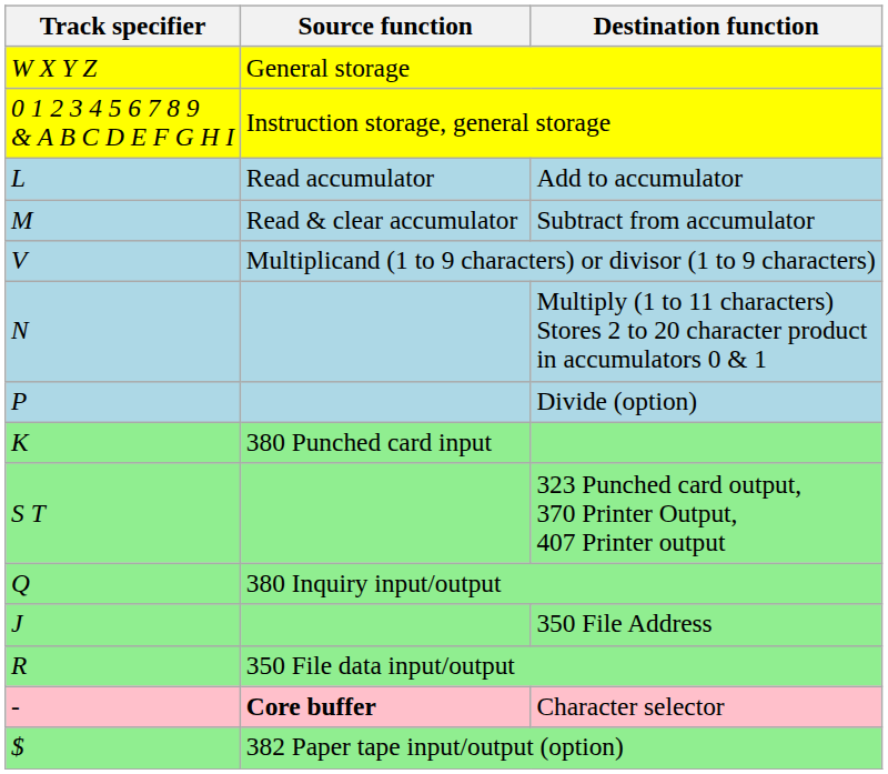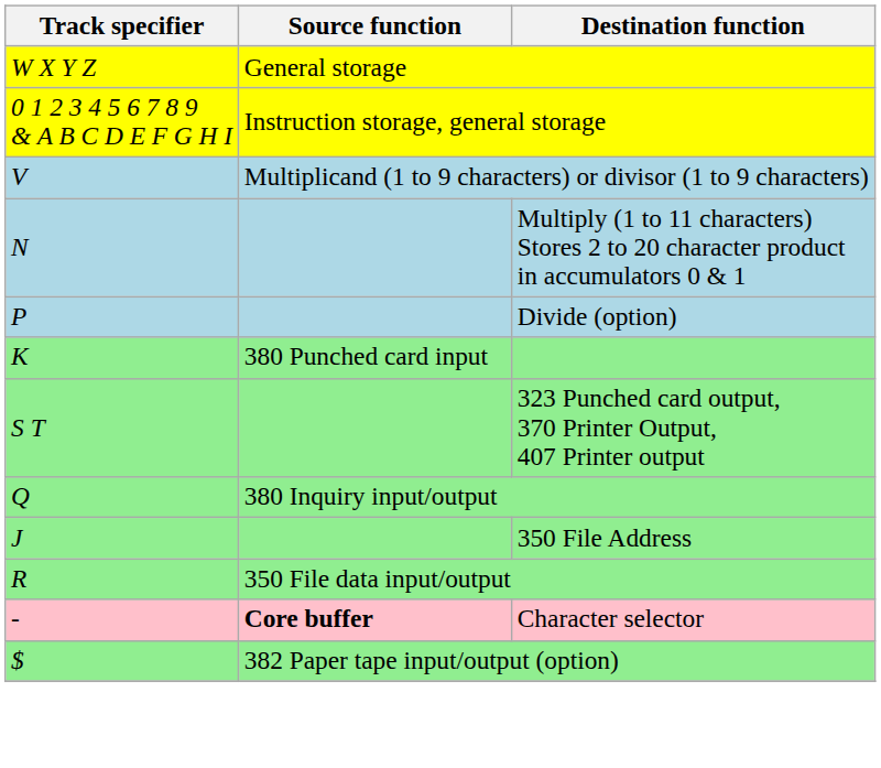- row: L | Read accumulator | Add to accumulator
- row: M | Read & clear accumulator | Subtract from accumulator
